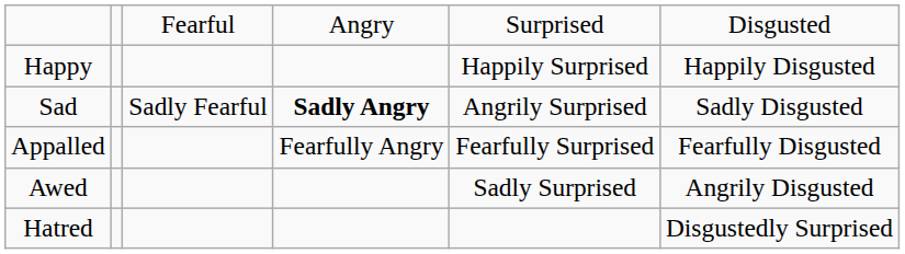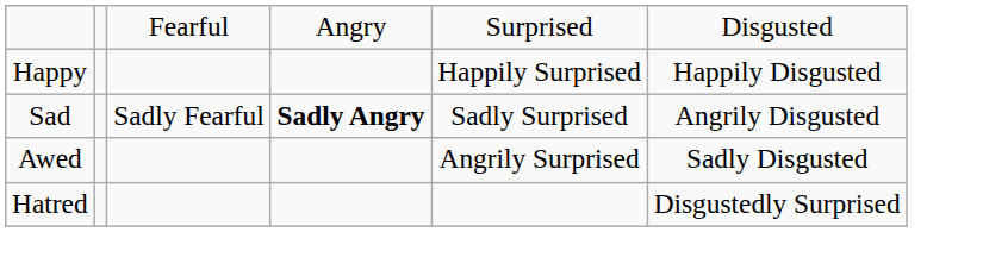Sad | column 5: Angrily Surprised -> Sadly Surprised
Sad | column 6: Sadly Disgusted -> Angrily Disgusted
- row: Appalled | Fearfully Angry | Fearfully Surprised | Fearfully Disgusted
Awed | column 5: Sadly Surprised -> Angrily Surprised
Awed | column 6: Angrily Disgusted -> Sadly Disgusted
